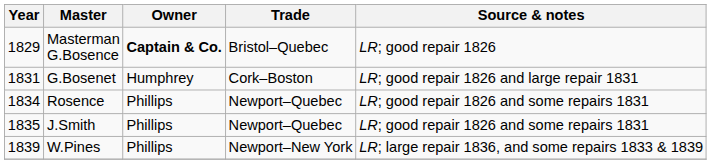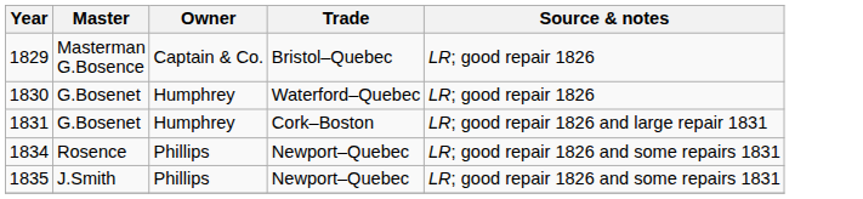1829 | Owner: bold -> normal
+ row: 1830 | G.Bosenet | Humphrey | Waterford–Quebec | LR; good repair 1826
- row: 1839 | W.Pines | Phillips | Newport–New York | LR; large repair 1836, and some repairs 1833 & 1839
